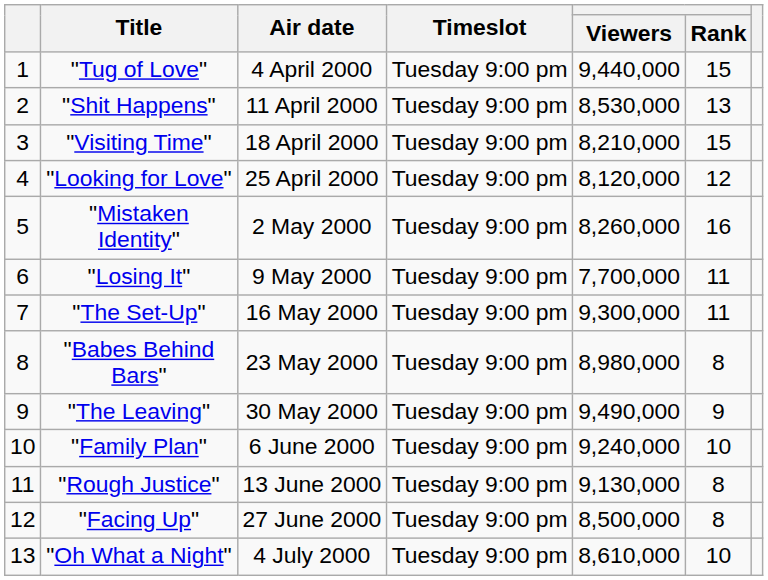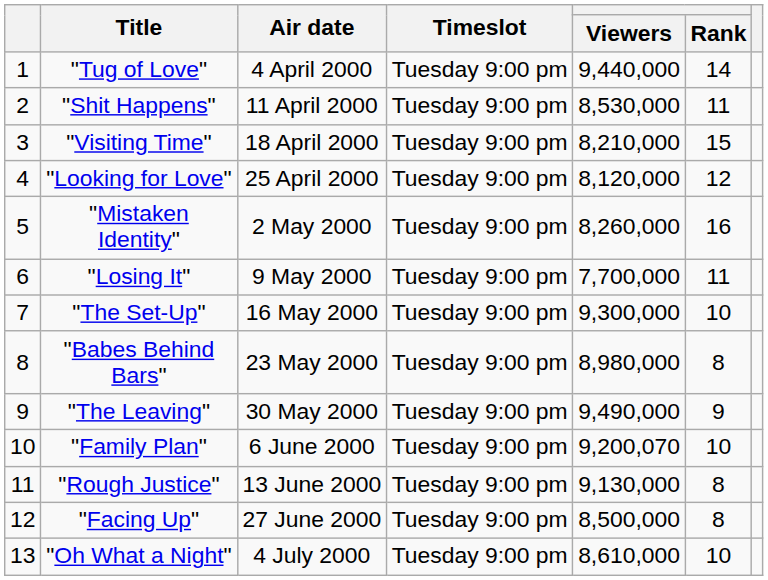"Tug of Love" | Rank: 15 -> 14
"Shit Happens" | Rank: 13 -> 11
"The Set-Up" | Rank: 11 -> 10
"Family Plan" | Viewers: 9,240,000 -> 9,200,070
